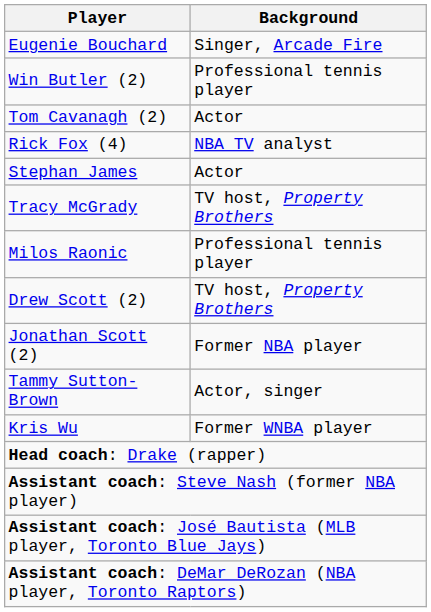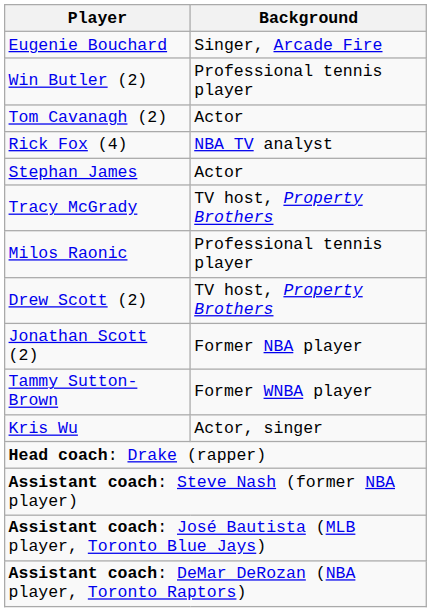Tammy Sutton-Brown | Background: Actor, singer -> Former WNBA player
Kris Wu | Background: Former WNBA player -> Actor, singer
